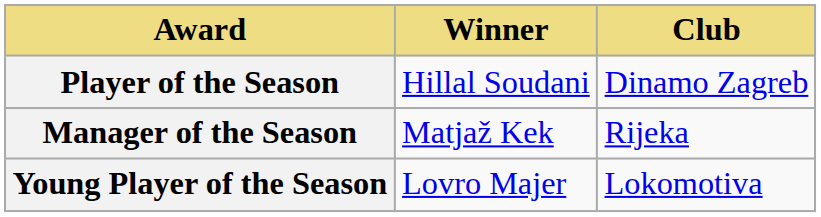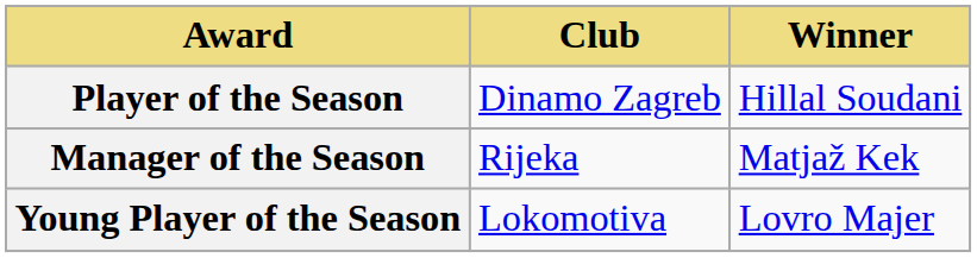columns swapped: Winner <-> Club
